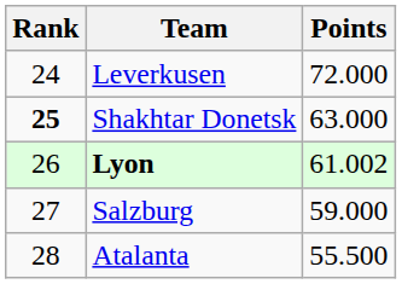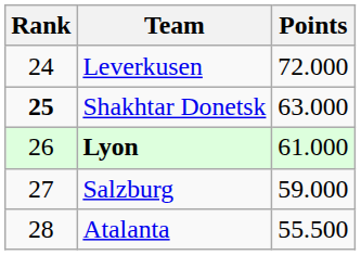Lyon | Points: 61.002 -> 61.000
